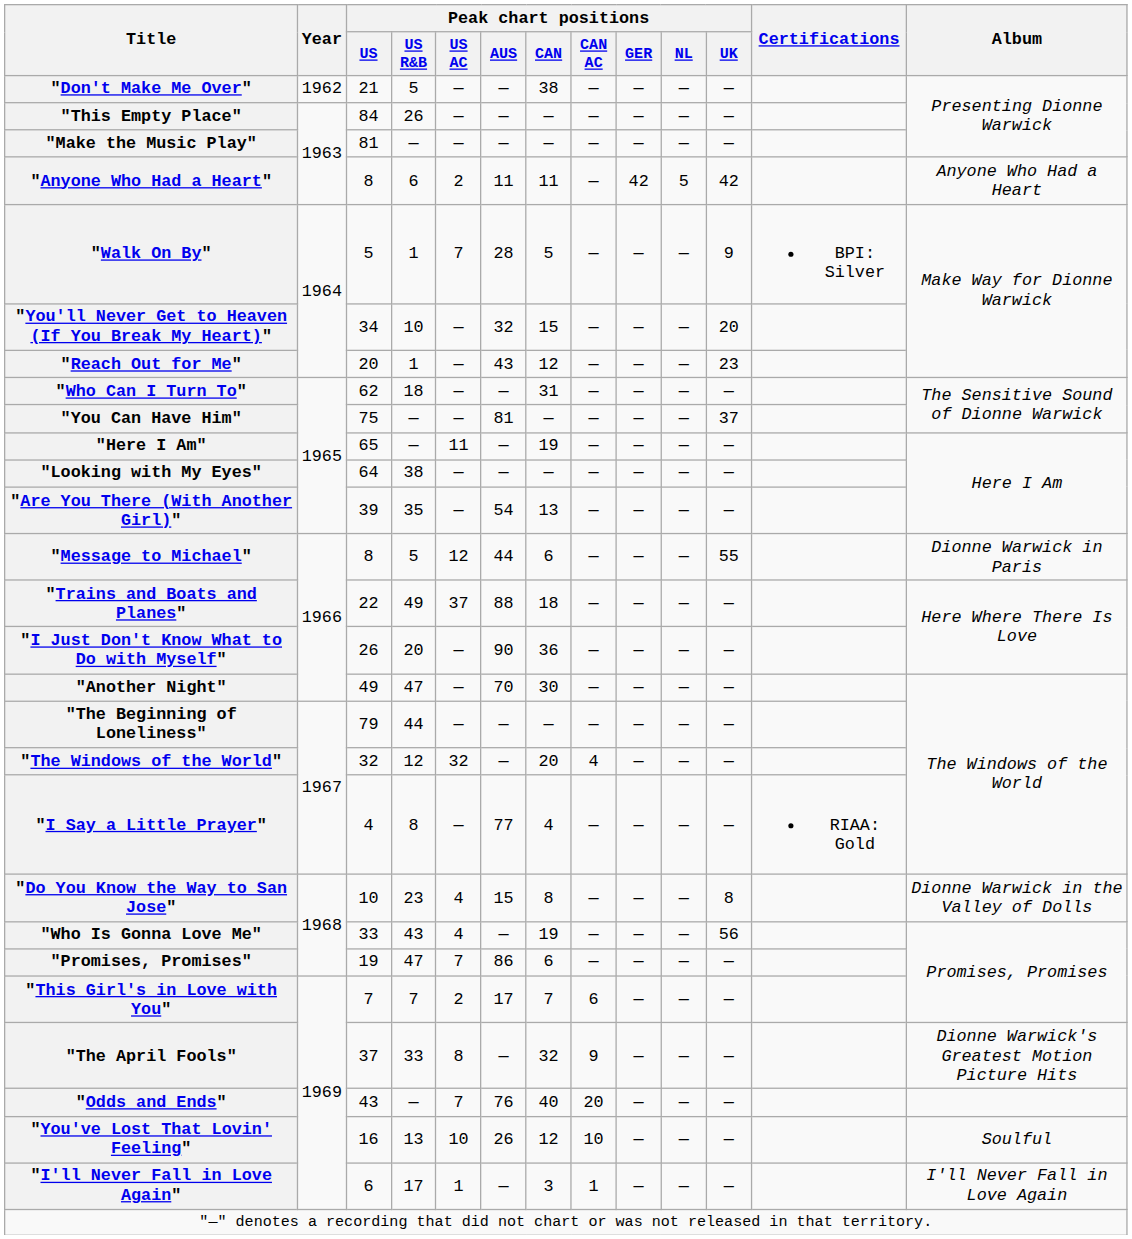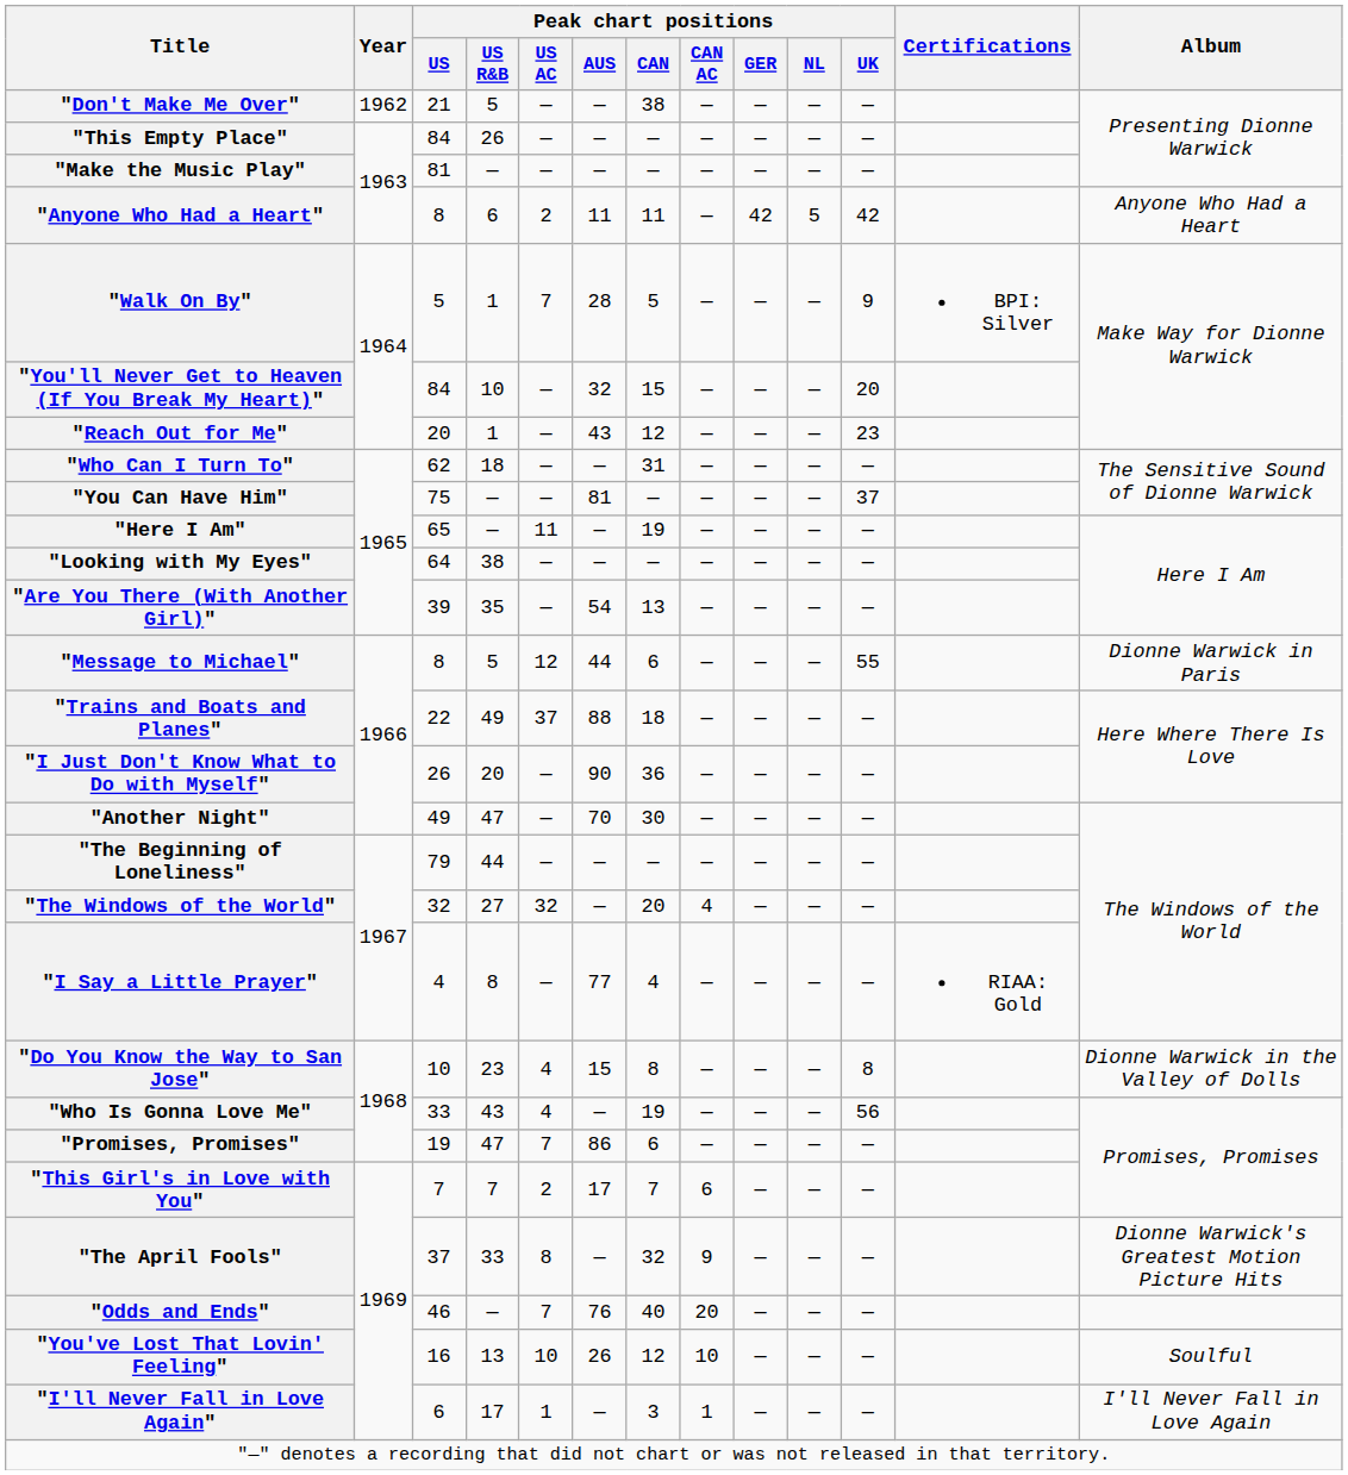"You'll Never Get to Heaven (If You Break My Heart)" | Peak chart positions / US: 34 -> 84
"The Windows of the World" | Peak chart positions / US R&B: 12 -> 27
"Odds and Ends" | Peak chart positions / US: 43 -> 46
